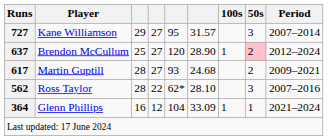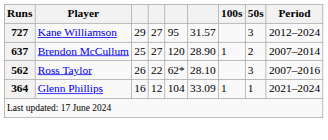Kane Williamson | Period: 2007–2014 -> 2012–2024
Brendon McCullum | 50s: pink background -> no background
Brendon McCullum | Period: 2012–2024 -> 2007–2014
- row: 617 | Martin Guptill | 28 | 27 | 93 | 24.68 | 2 | 2009–2021
Ross Taylor | column 3: 28 -> 26
